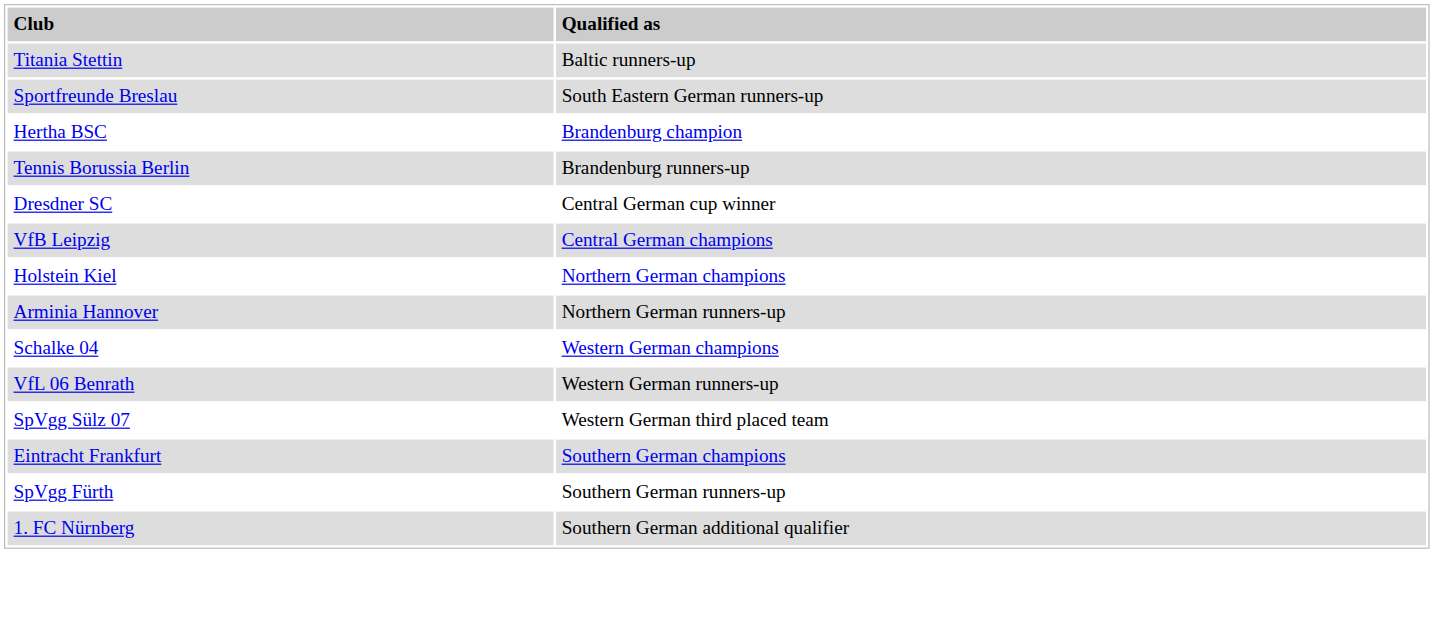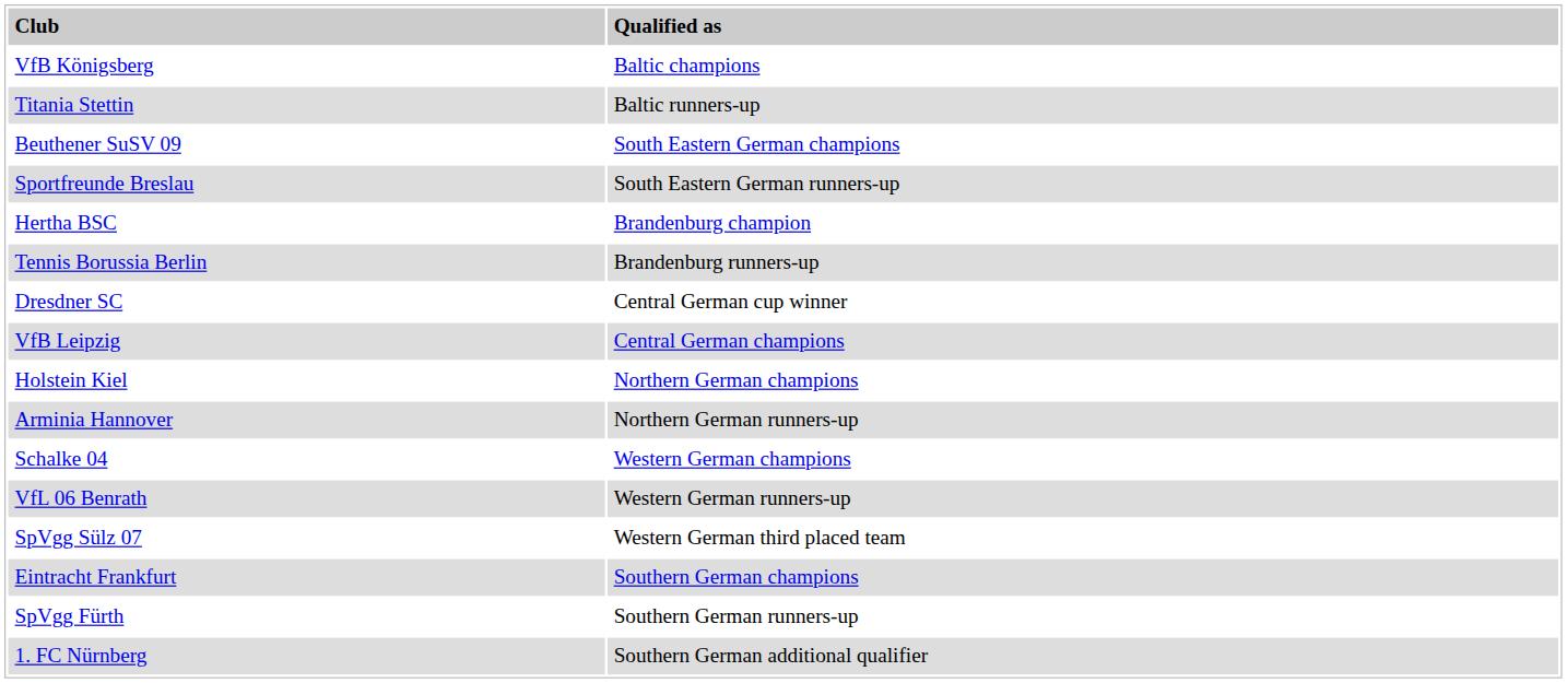+ row: VfB Königsberg | Baltic champions
+ row: Beuthener SuSV 09 | South Eastern German champions
